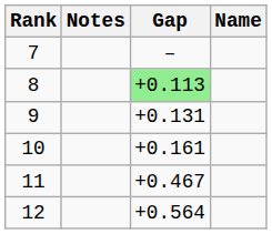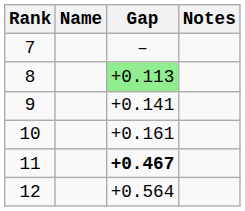columns swapped: Name <-> Notes
9 | Gap: +0.131 -> +0.141
11 | Gap: normal -> bold
